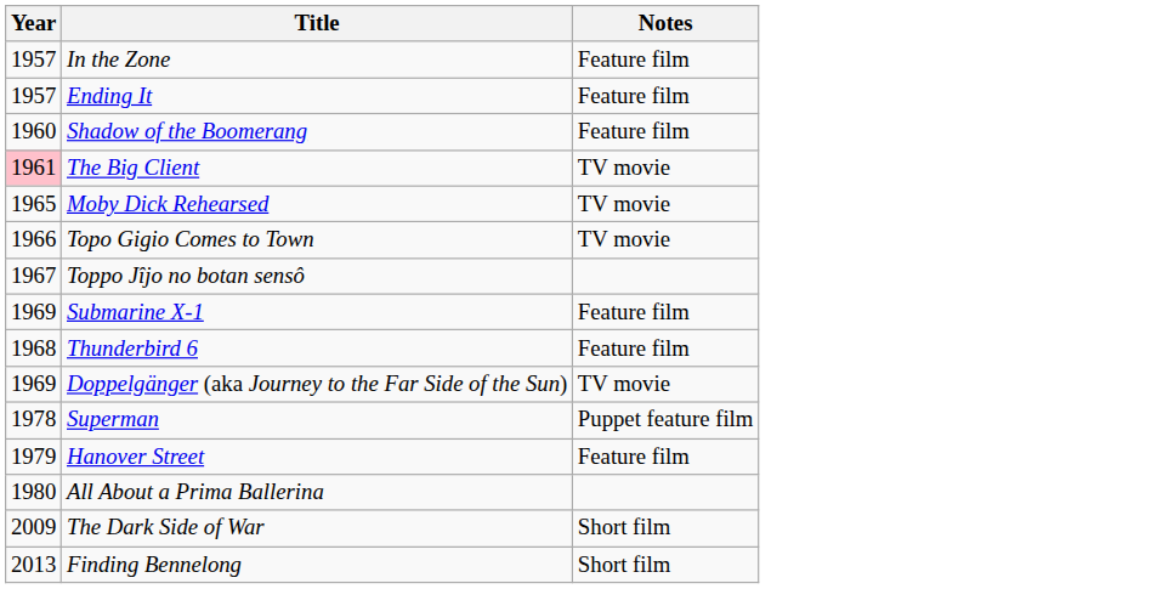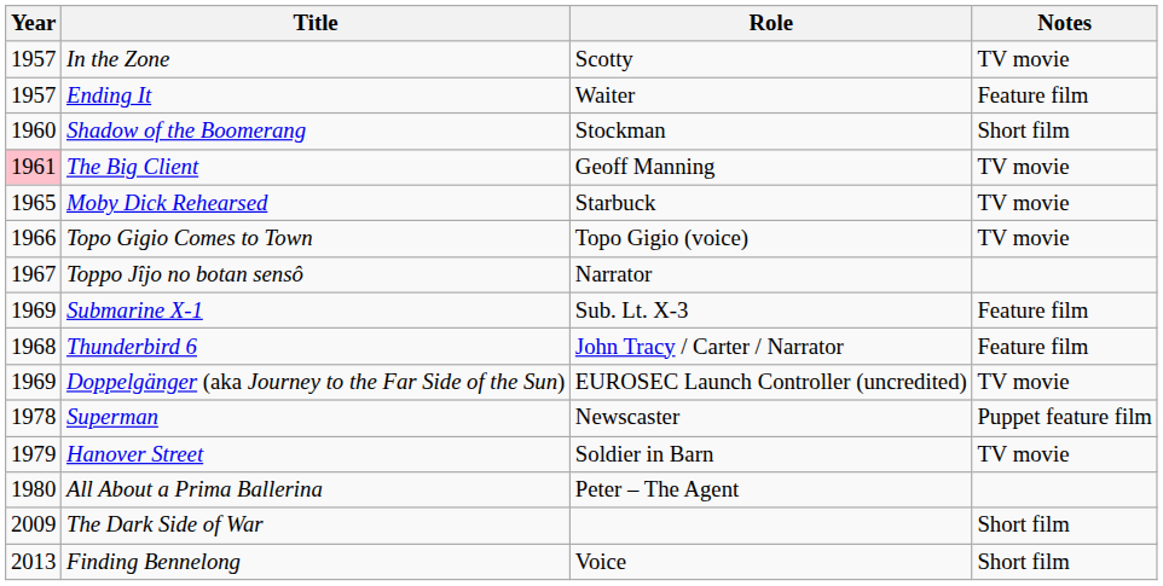+ column: Role | Scotty | Waiter | Stockman | Geoff Manning | Starbuck | Topo Gigio (voice) | Narrator | Sub. Lt. X-3 | John Tracy / Carter / Narrator | EUROSEC Launch Controller (uncredited) | Newscaster | Soldier in Barn | Peter – The Agent | Voice
In the Zone | Notes: Feature film -> TV movie
Shadow of the Boomerang | Notes: Feature film -> Short film
Hanover Street | Notes: Feature film -> TV movie
